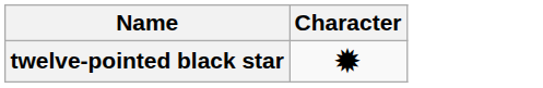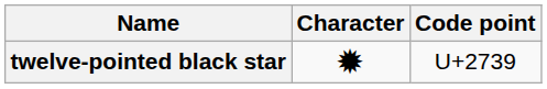+ column: Code point | U+2739
